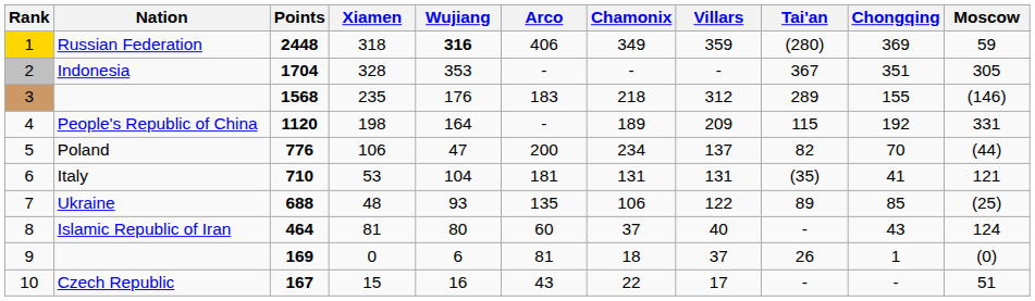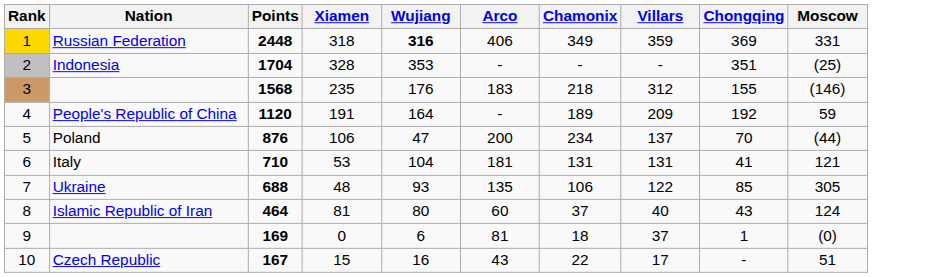- column: Tai'an | (280) | 367 | 289 | 115 | 82 | (35) | 89 | - | 26 | -
Russian Federation | Moscow: 59 -> 331
Indonesia | Moscow: 305 -> (25)
People's Republic of China | Xiamen: 198 -> 191
People's Republic of China | Moscow: 331 -> 59
Poland | Points: 776 -> 876
Ukraine | Moscow: (25) -> 305
